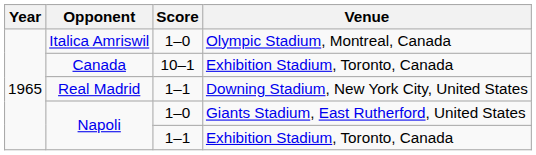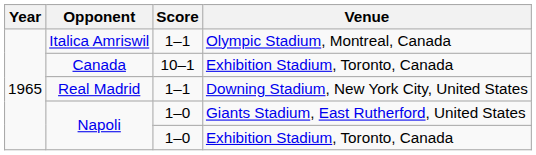Italica Amriswil | Score: 1–0 -> 1–1
Napoli / Exhibition Stadium, Toronto, Canada | Score: 1–1 -> 1–0
